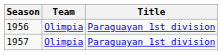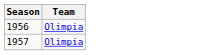- column: Title | Paraguayan 1st division | Paraguayan 1st division
